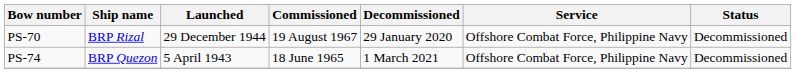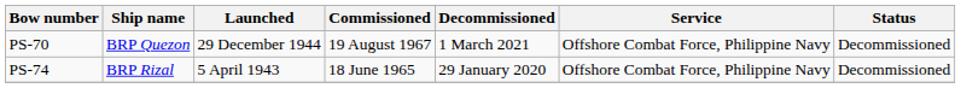PS-70 | Ship name: BRP Rizal -> BRP Quezon
PS-70 | Decommissioned: 29 January 2020 -> 1 March 2021
PS-74 | Ship name: BRP Quezon -> BRP Rizal
PS-74 | Decommissioned: 1 March 2021 -> 29 January 2020
